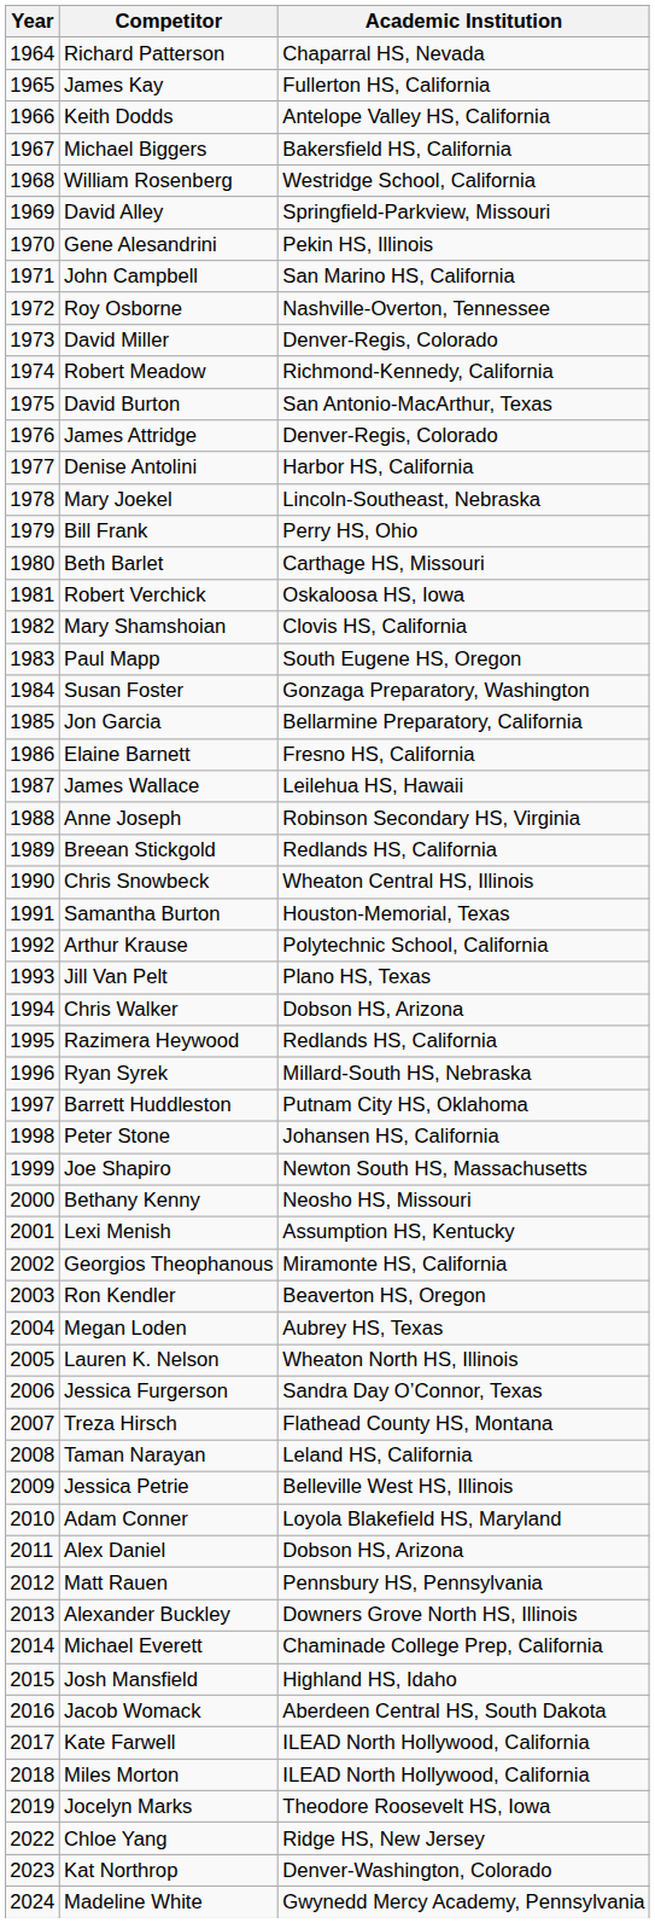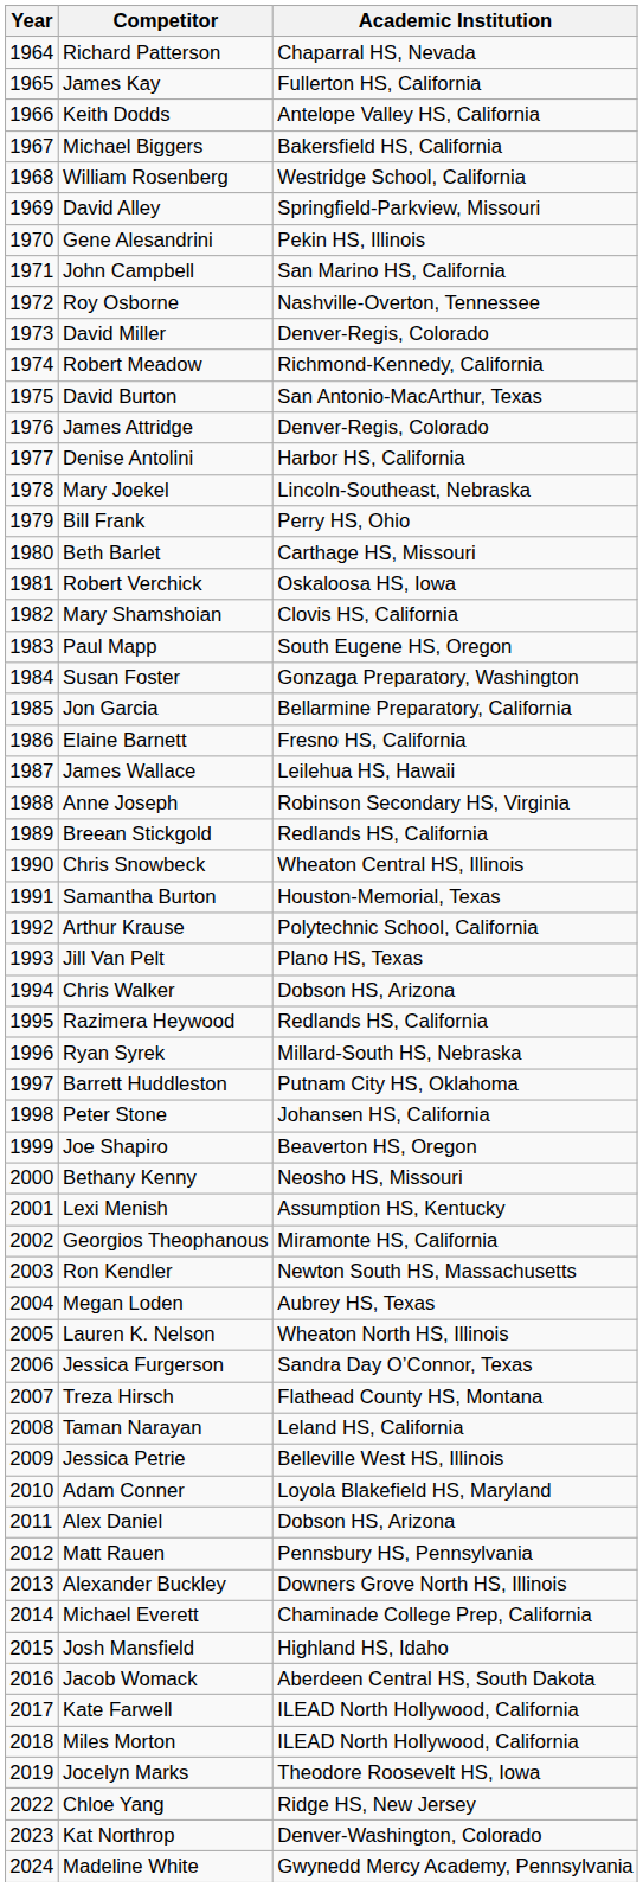Joe Shapiro | Academic Institution: Newton South HS, Massachusetts -> Beaverton HS, Oregon
Ron Kendler | Academic Institution: Beaverton HS, Oregon -> Newton South HS, Massachusetts
